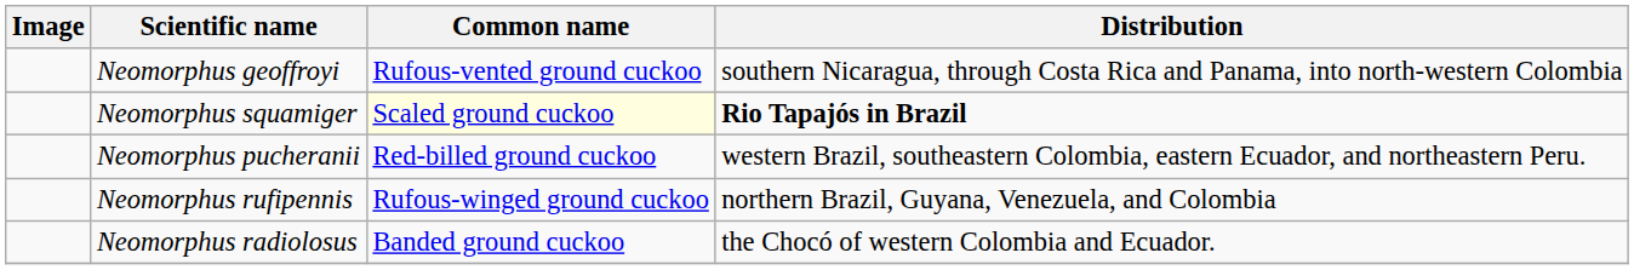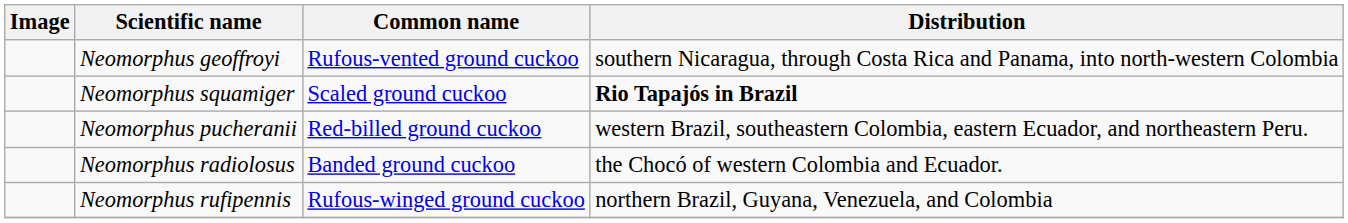Neomorphus squamiger | Common name: lightyellow background -> no background
rows swapped: Neomorphus radiolosus <-> Neomorphus rufipennis
